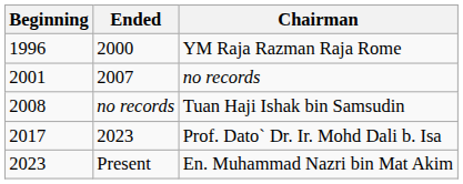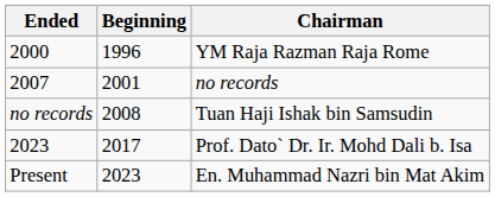columns swapped: Beginning <-> Ended
